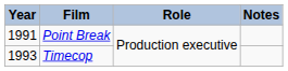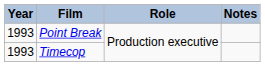Point Break | Year: 1991 -> 1993
